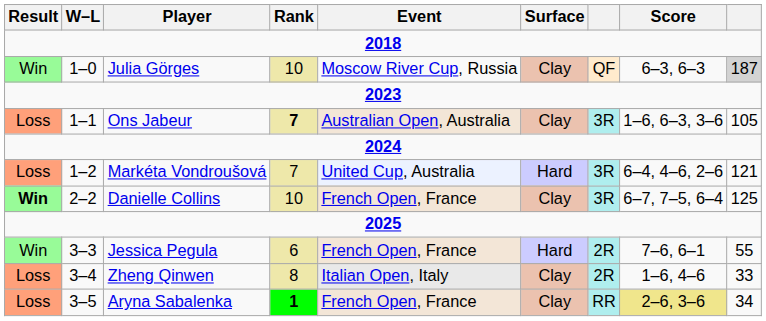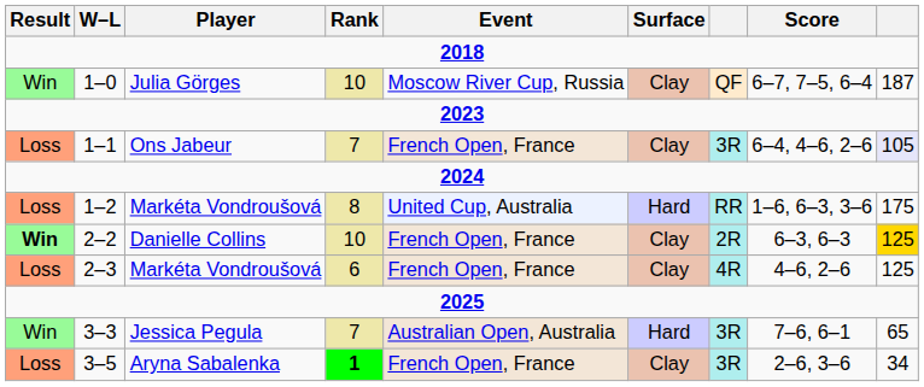Julia Görges | Score: 6–3, 6–3 -> 6–7, 7–5, 6–4
Julia Görges | column 9: lightgrey background -> no background
Ons Jabeur | Rank: bold -> normal
Ons Jabeur | Event: Australian Open, Australia -> French Open, France
Ons Jabeur | Score: 1–6, 6–3, 3–6 -> 6–4, 4–6, 2–6
Ons Jabeur | column 9: no background -> lavender background
1–2 / Markéta Vondroušová | Rank: 7 -> 8
1–2 / Markéta Vondroušová | column 7: 3R -> RR
1–2 / Markéta Vondroušová | Score: 6–4, 4–6, 2–6 -> 1–6, 6–3, 3–6
1–2 / Markéta Vondroušová | column 9: 121 -> 175
Danielle Collins | column 7: 3R -> 2R
Danielle Collins | Score: 6–7, 7–5, 6–4 -> 6–3, 6–3
Danielle Collins | column 9: no background -> gold background
+ row: Loss | 2–3 | Markéta Vondroušová | 6 | French Open, France | Clay | 4R | 4–6, 2–6 | 125
Jessica Pegula | Rank: 6 -> 7
Jessica Pegula | Event: French Open, France -> Australian Open, Australia
Jessica Pegula | column 7: 2R -> 3R
Jessica Pegula | column 9: 55 -> 65
- row: Loss | 3–4 | Zheng Qinwen | 8 | Italian Open, Italy | Clay | 2R | 1–6, 4–6 | 33
Aryna Sabalenka | column 7: RR -> 3R
Aryna Sabalenka | Score: khaki background -> no background
